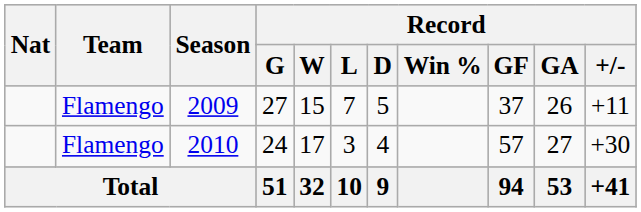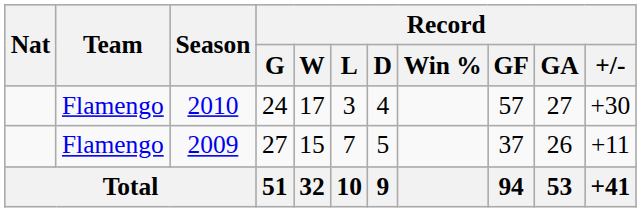rows swapped: 2009 <-> 2010
